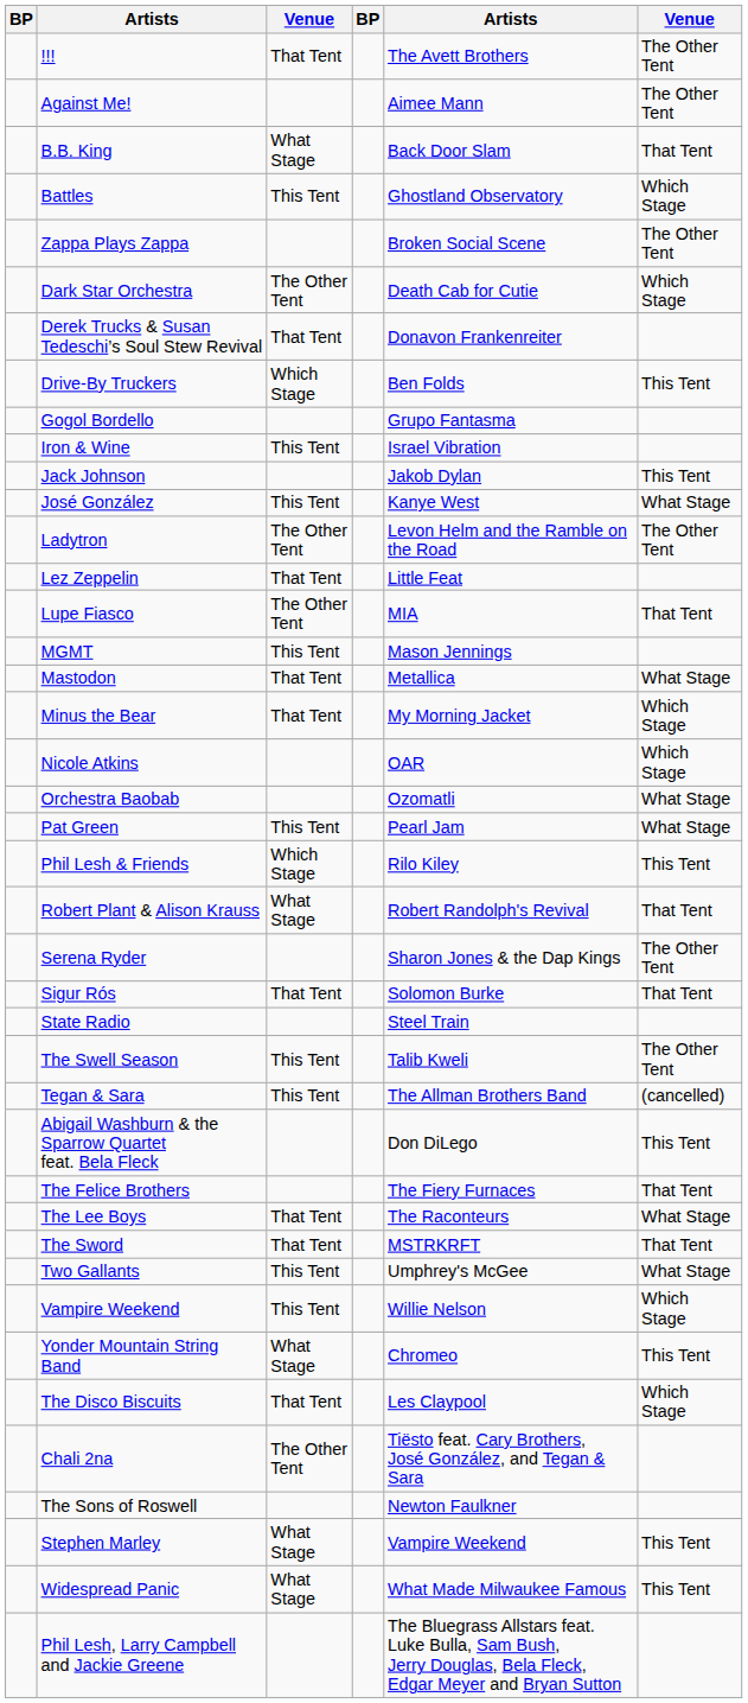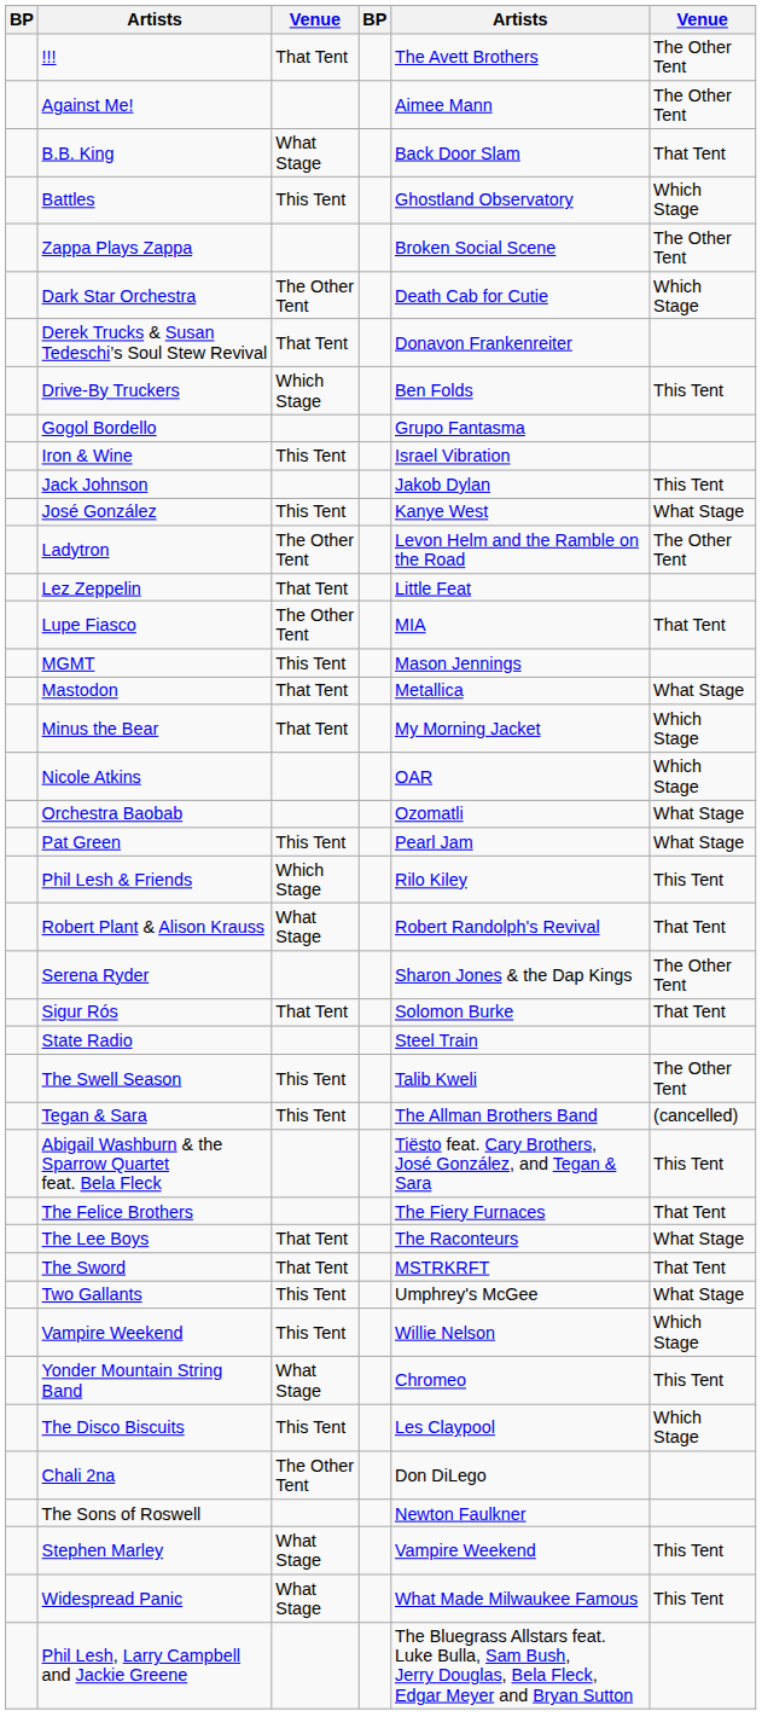Abigail Washburn & the Sparrow Quartet feat. Bela Fleck | column 5: Don DiLego -> Tiësto feat. Cary Brothers, José González, and Tegan & Sara
The Disco Biscuits | column 3: That Tent -> This Tent
Chali 2na | column 5: Tiësto feat. Cary Brothers, José González, and Tegan & Sara -> Don DiLego
